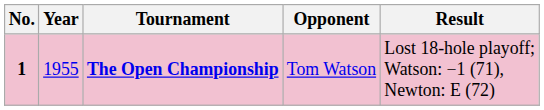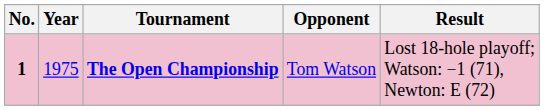The Open Championship | Year: 1955 -> 1975
